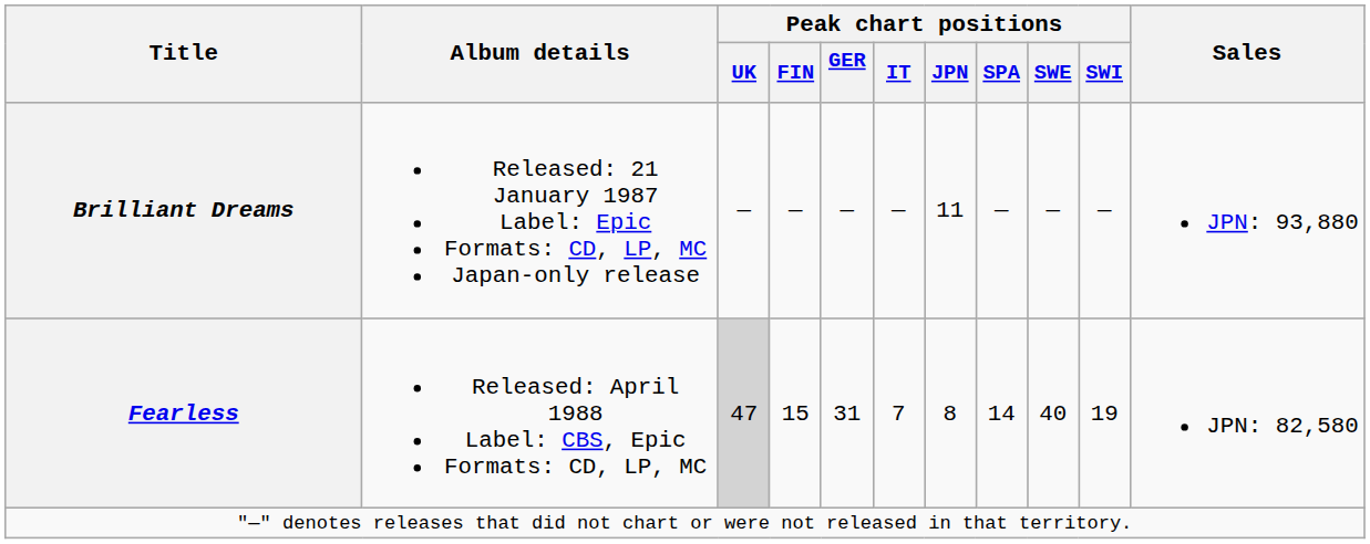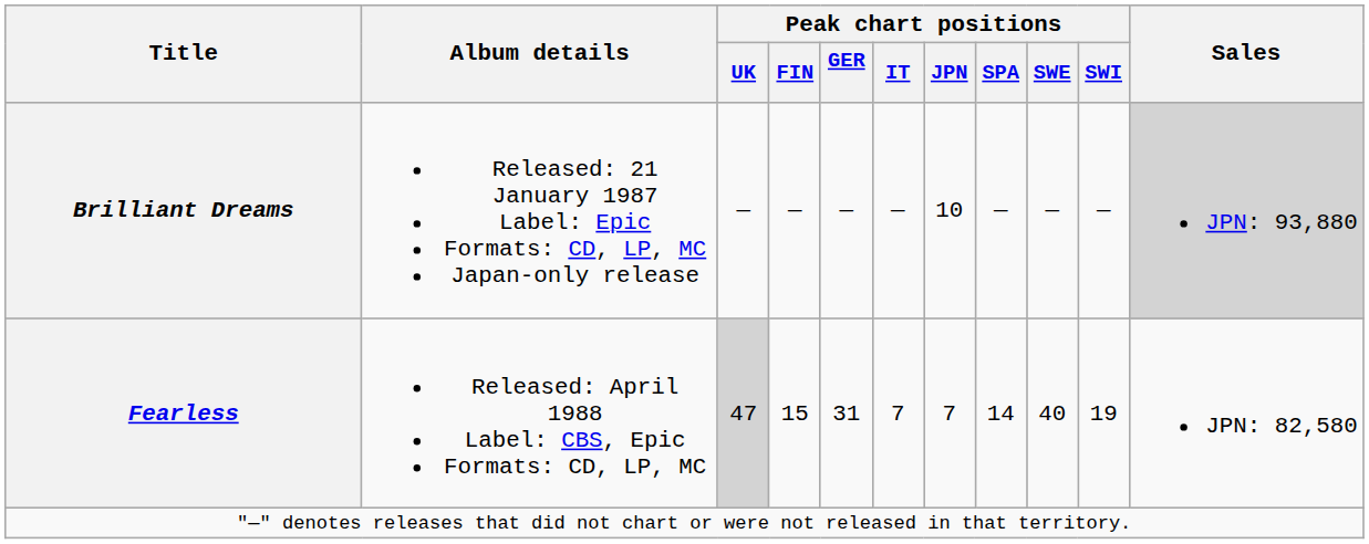Brilliant Dreams | Peak chart positions / JPN: 11 -> 10
Brilliant Dreams | Sales: no background -> lightgrey background
Fearless | Peak chart positions / JPN: 8 -> 7
